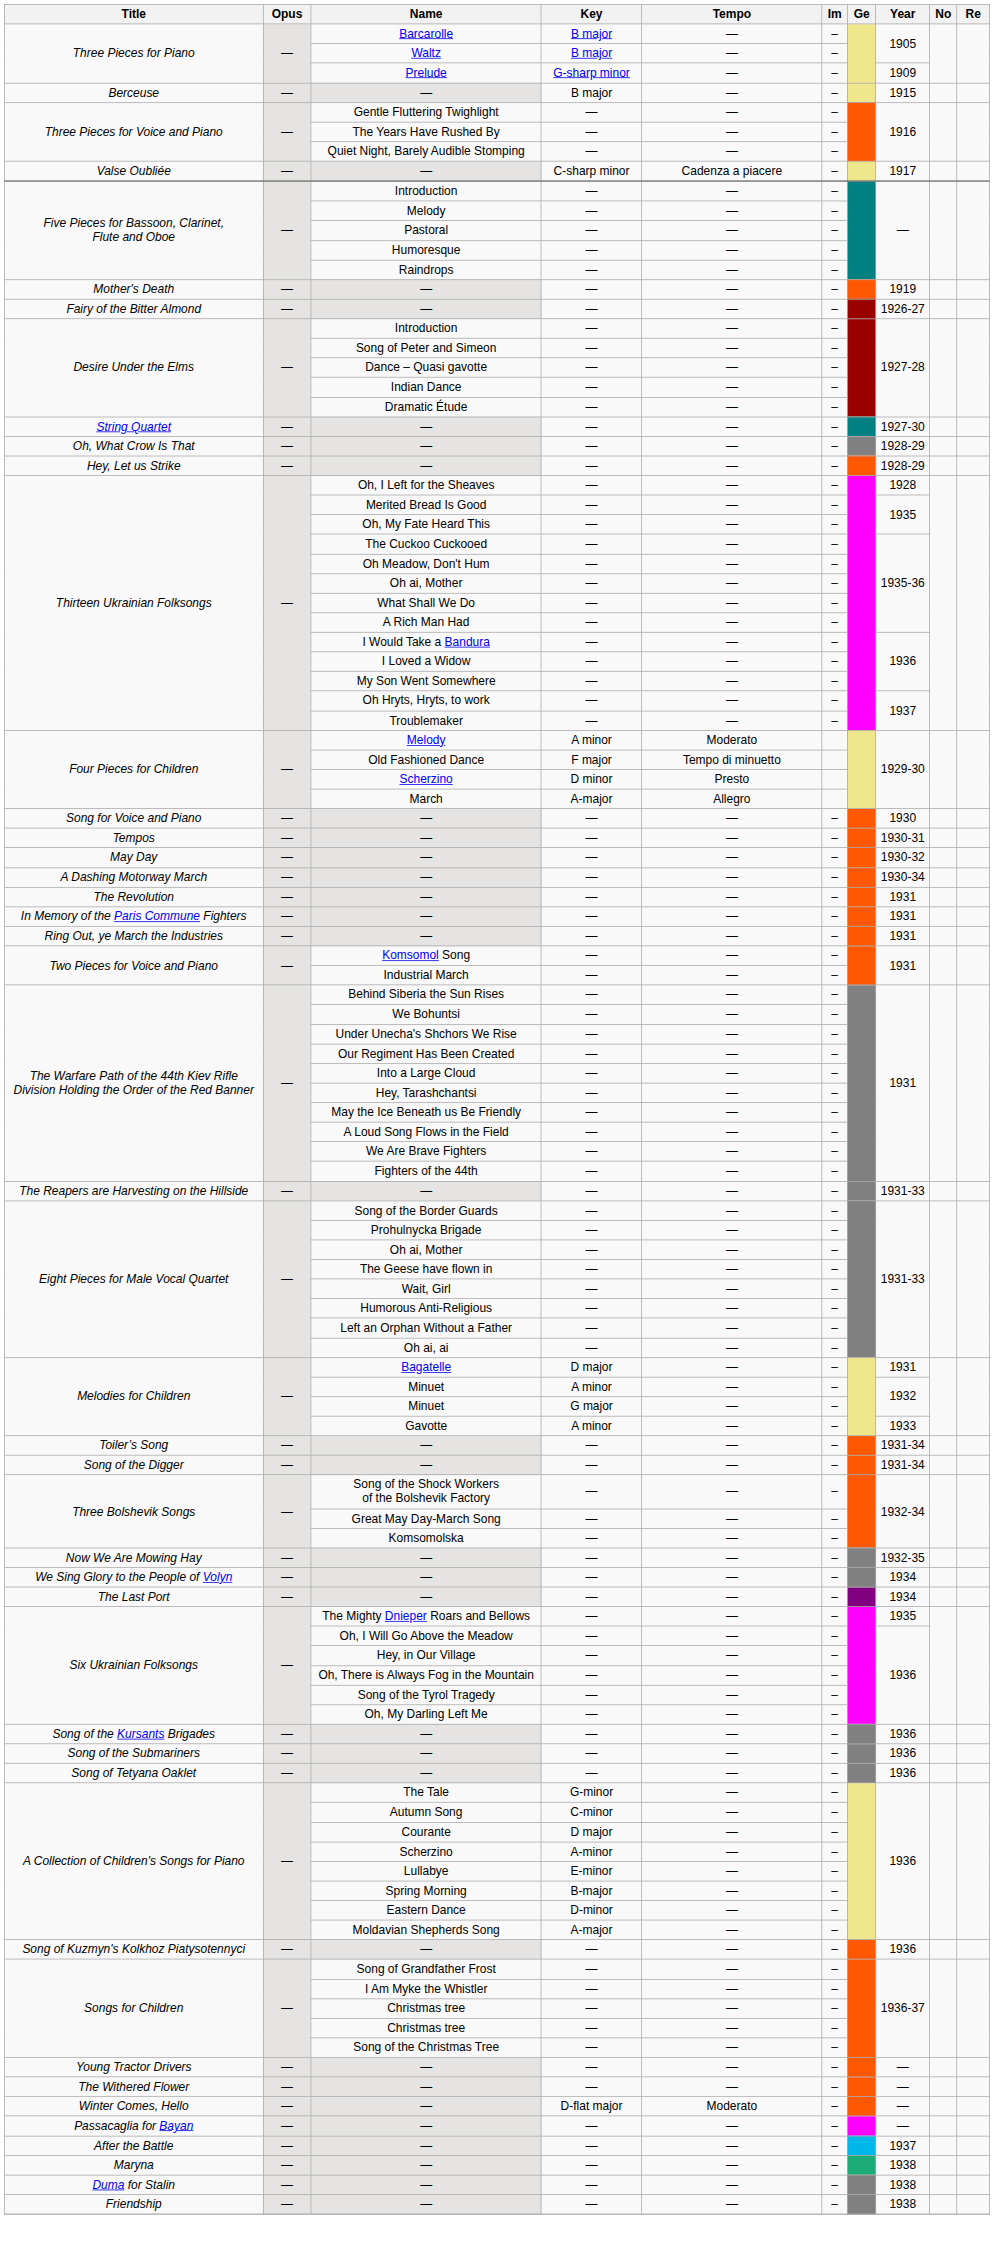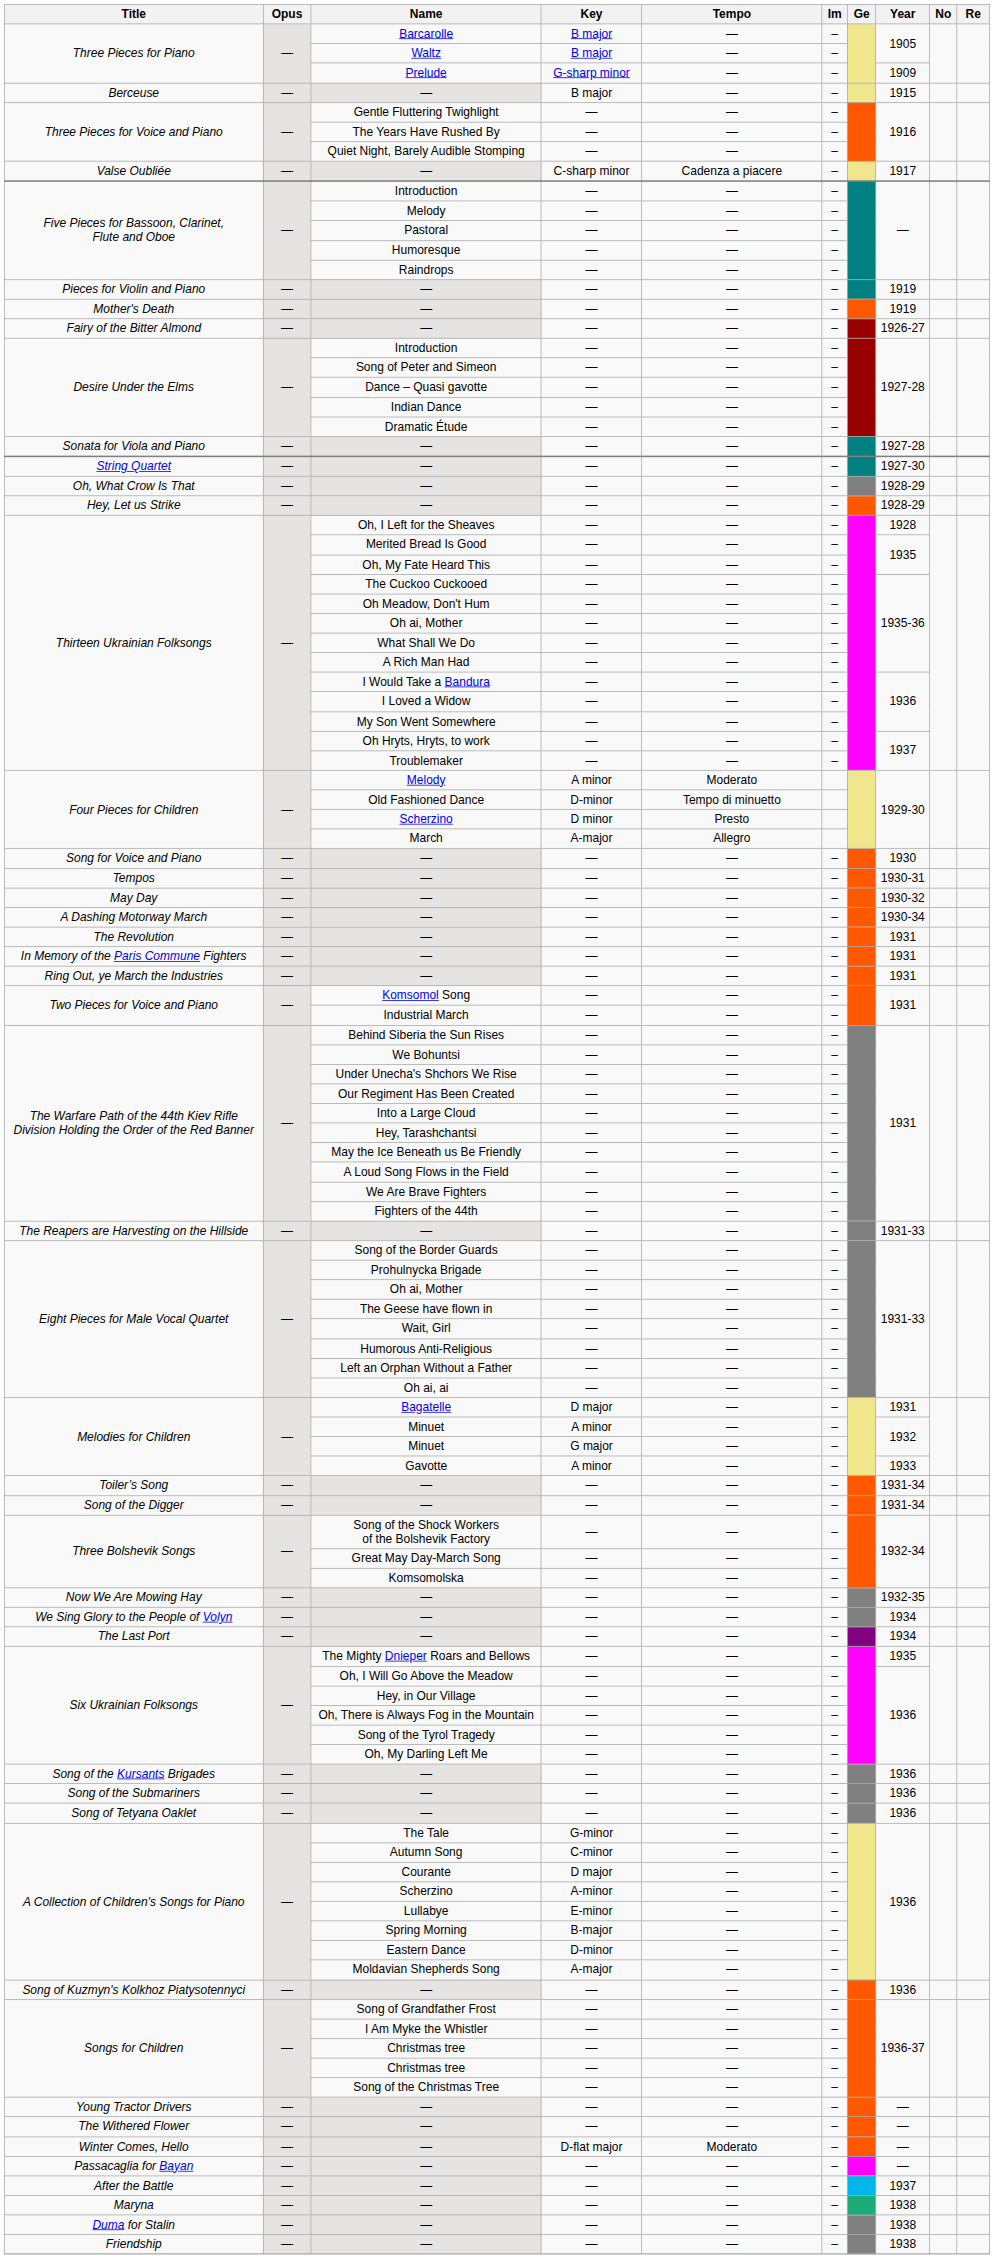+ row: Pieces for Violin and Piano | — | — | — | — | – | 1919
+ row: Sonata for Viola and Piano | — | — | — | — | – | 1927-28
Old Fashioned Dance | Key: F major -> D-minor
